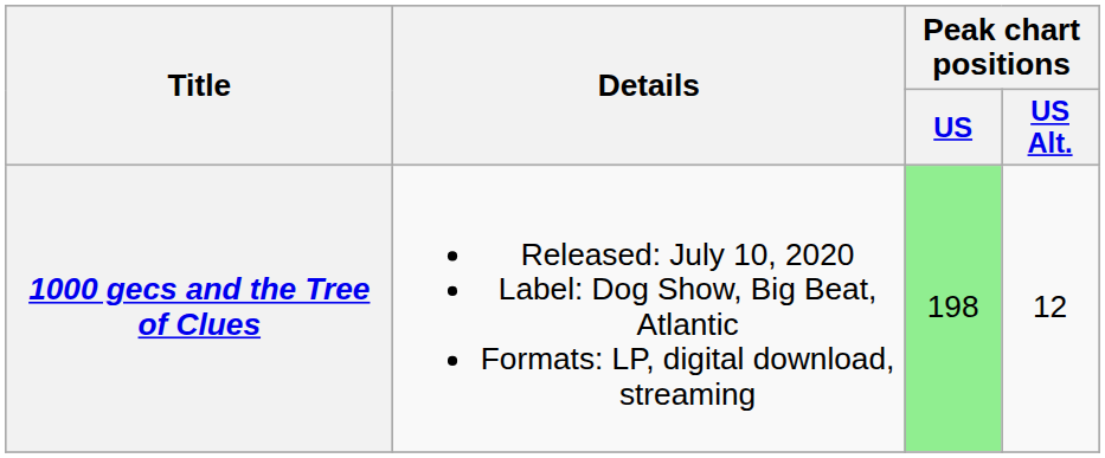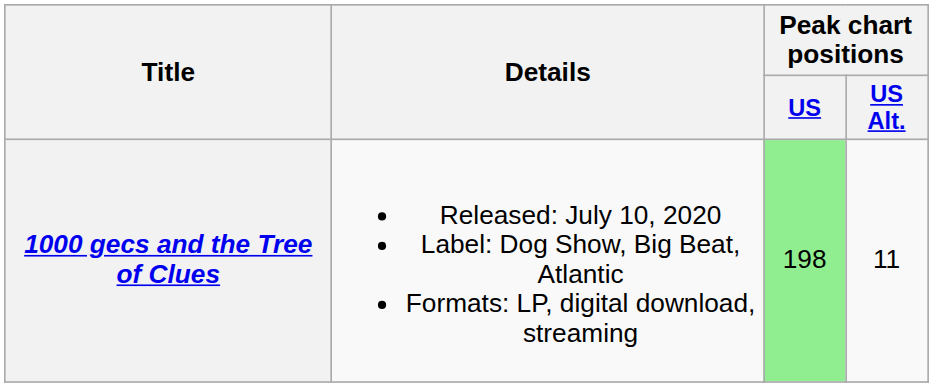1000 gecs and the Tree of Clues | Peak chart positions / US Alt.: 12 -> 11
